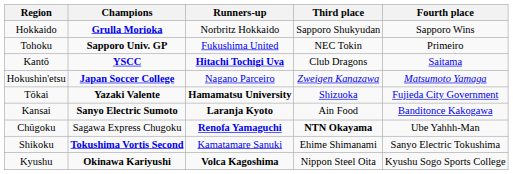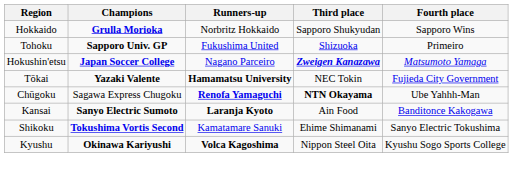Tohoku | Third place: NEC Tokin -> Shizuoka
- row: Kantō | YSCC | Hitachi Tochigi Uva | Club Dragons | Saitama
Hokushin'etsu | Third place: normal -> bold
Tōkai | Third place: Shizuoka -> NEC Tokin
rows swapped: Kansai <-> Chūgoku
